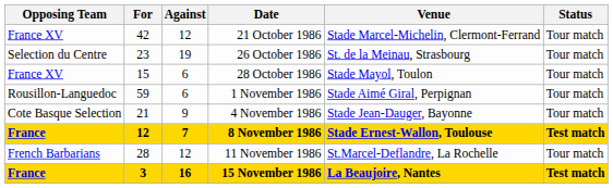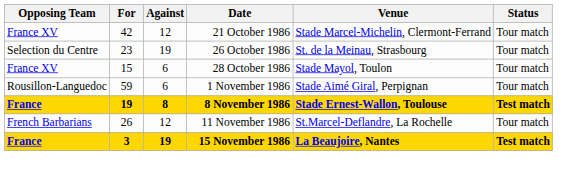- row: Cote Basque Selection | 21 | 9 | 4 November 1986 | Stade Jean-Dauger, Bayonne | Tour match
8 November 1986 | For: 12 -> 19
8 November 1986 | Against: 7 -> 8
11 November 1986 | For: 28 -> 26
15 November 1986 | Against: 16 -> 19
